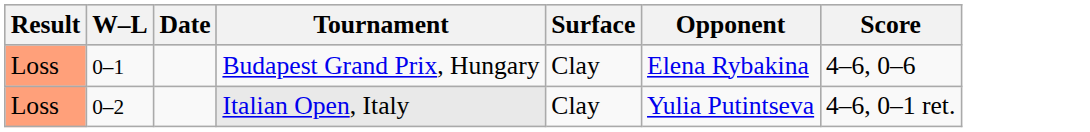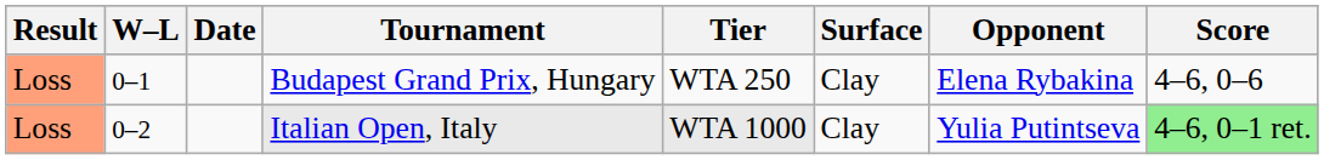+ column: Tier | WTA 250 | WTA 1000
Italian Open, Italy | Score: no background -> lightgreen background
